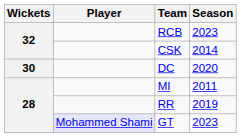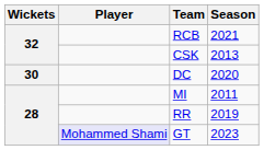RCB | Season: 2023 -> 2021
CSK | Season: 2014 -> 2013
